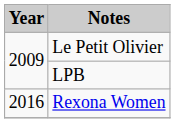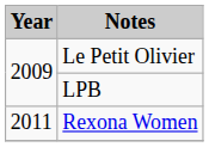Rexona Women | Year: 2016 -> 2011
